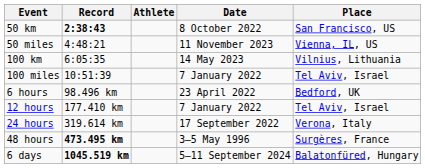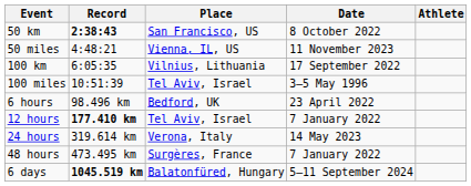columns swapped: Athlete <-> Place
100 km | Date: 14 May 2023 -> 17 September 2022
100 miles | Date: 7 January 2022 -> 3–5 May 1996
12 hours | Record: normal -> bold
24 hours | Date: 17 September 2022 -> 14 May 2023
48 hours | Record: bold -> normal
48 hours | Date: 3–5 May 1996 -> 7 January 2022
